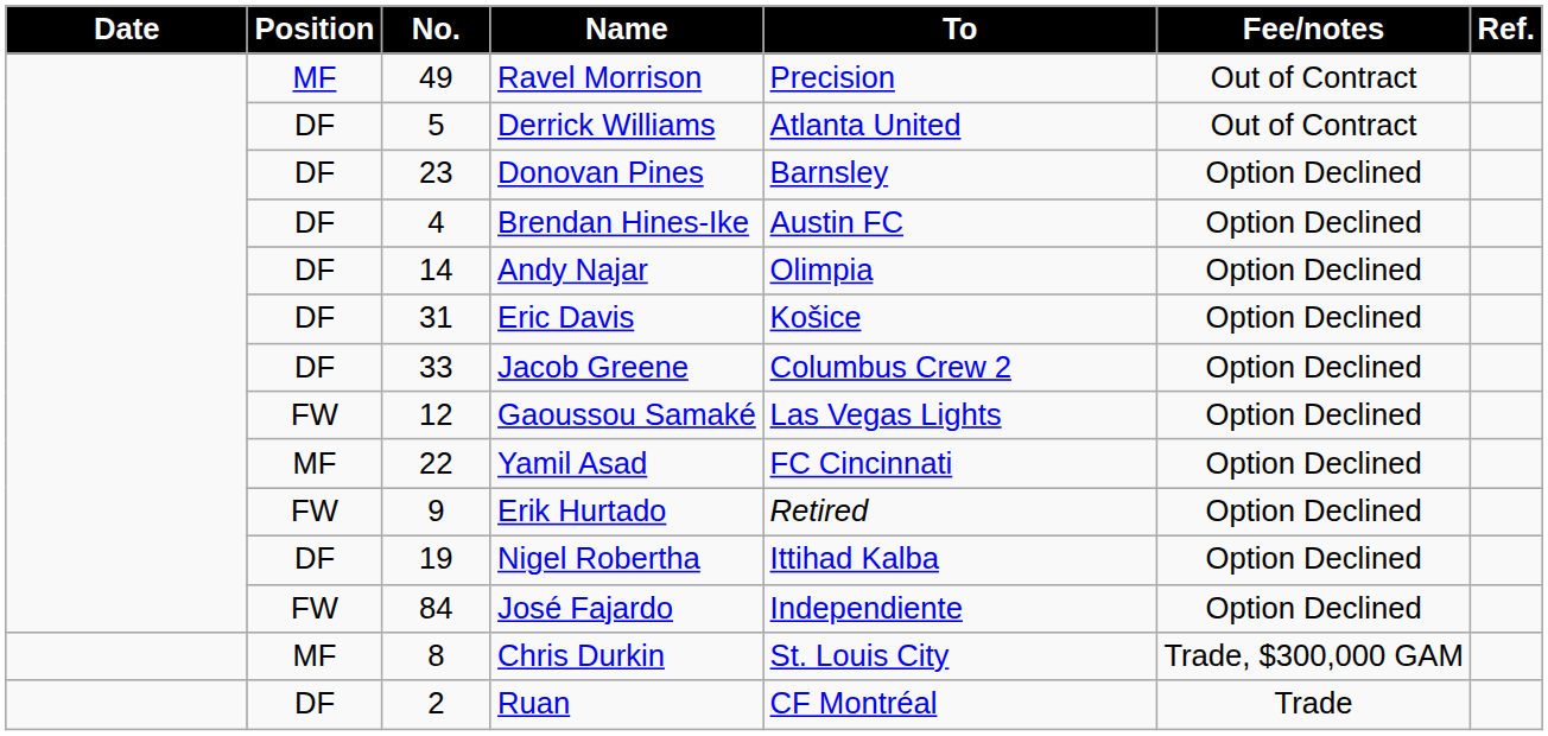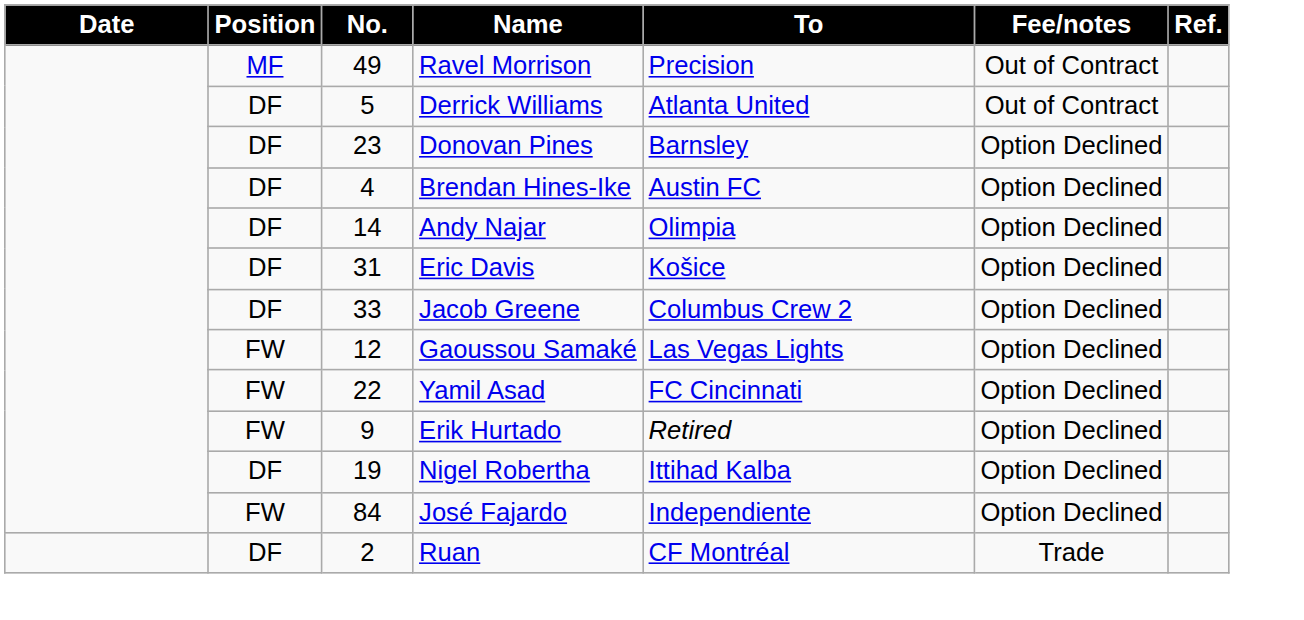Yamil Asad | Position: MF -> FW
- row: MF | 8 | Chris Durkin | St. Louis City | Trade, $300,000 GAM
